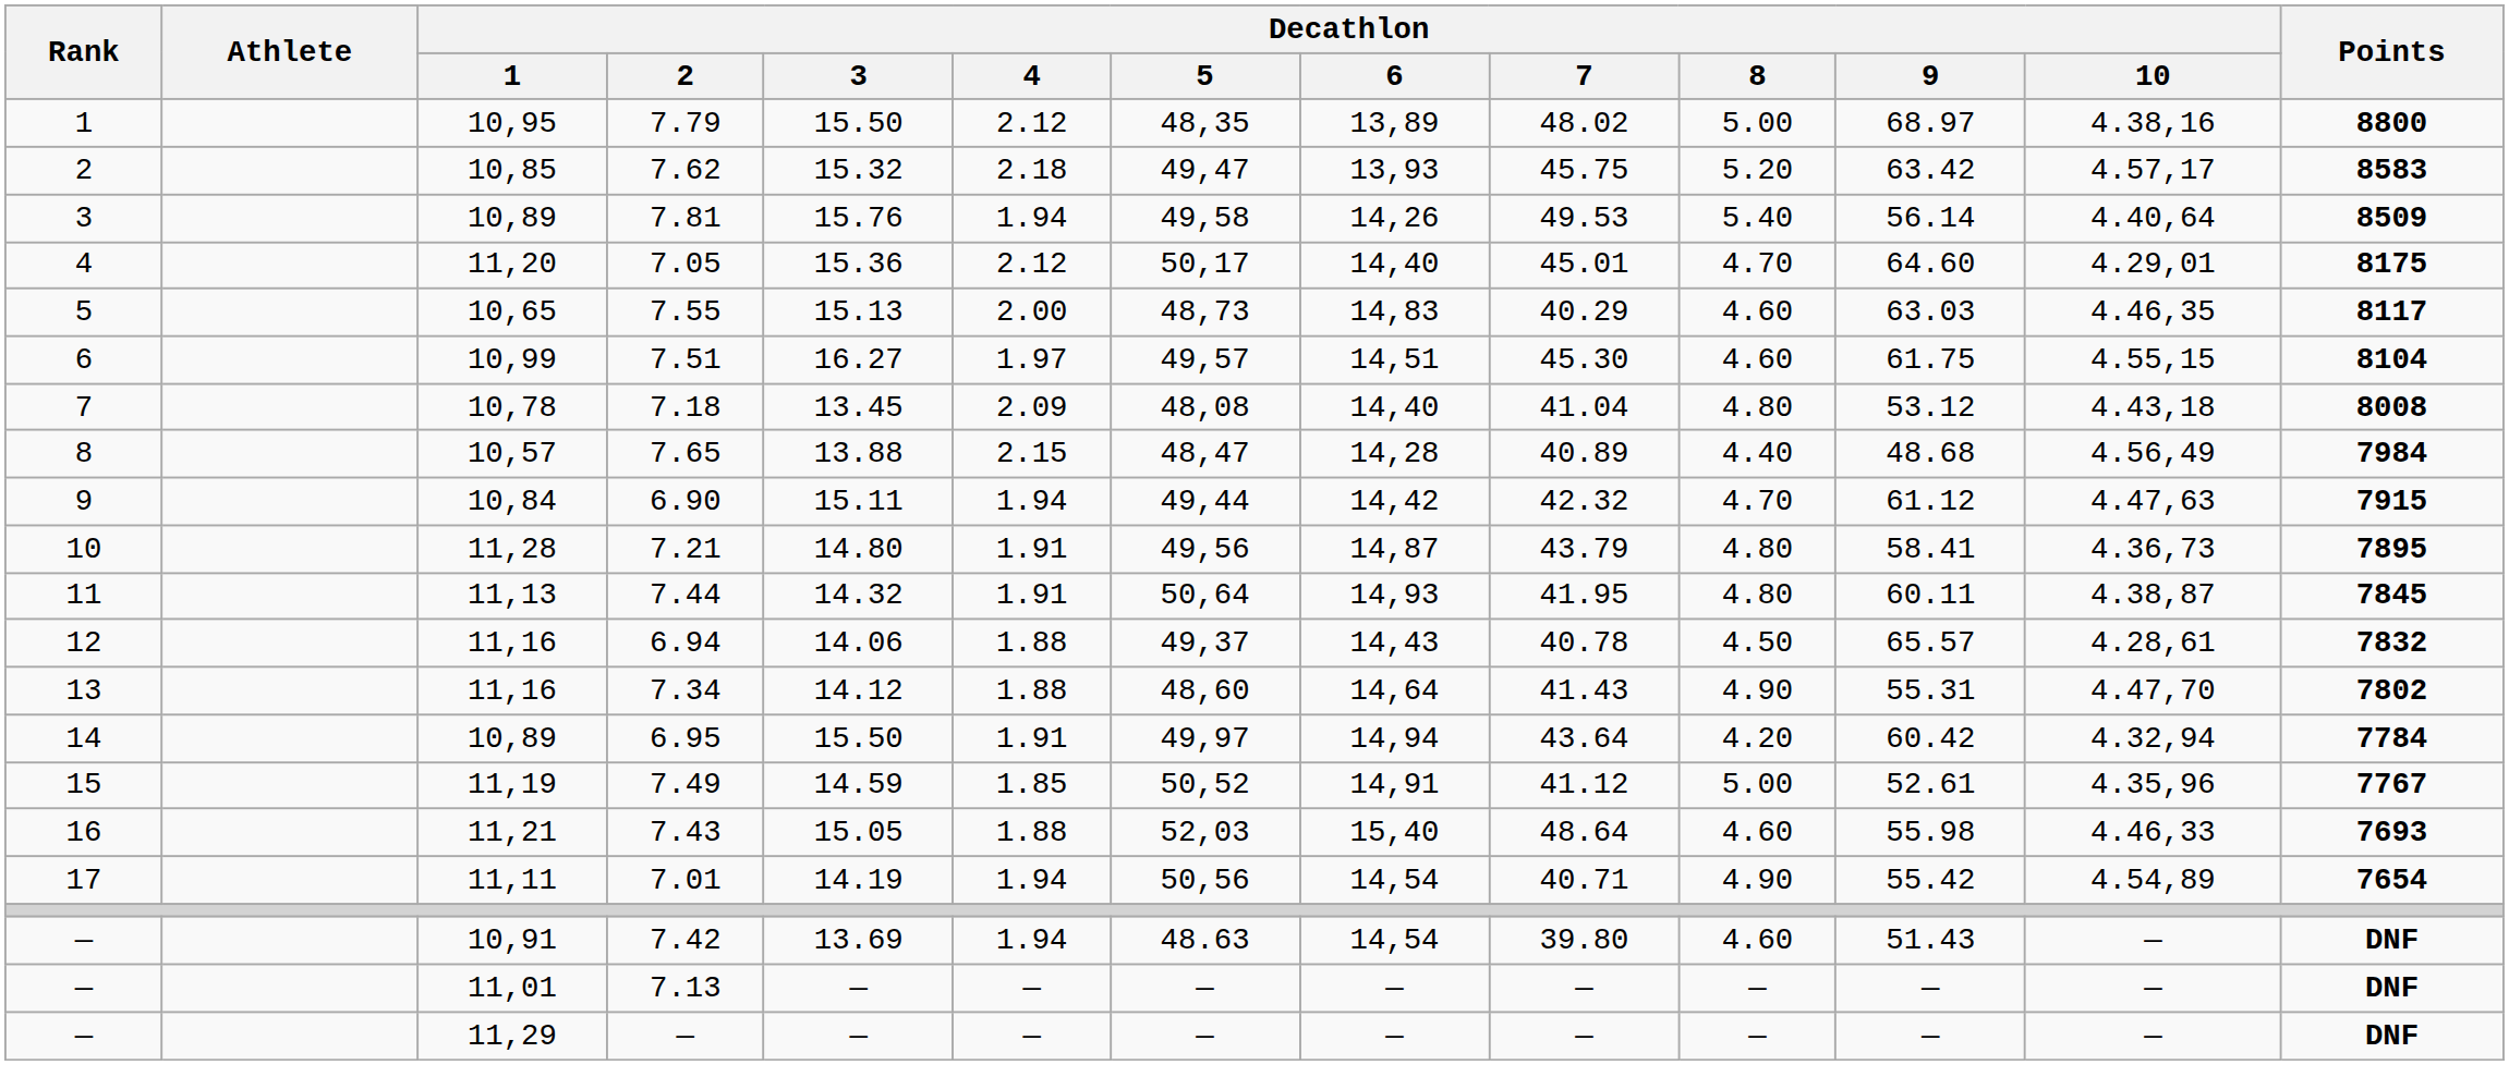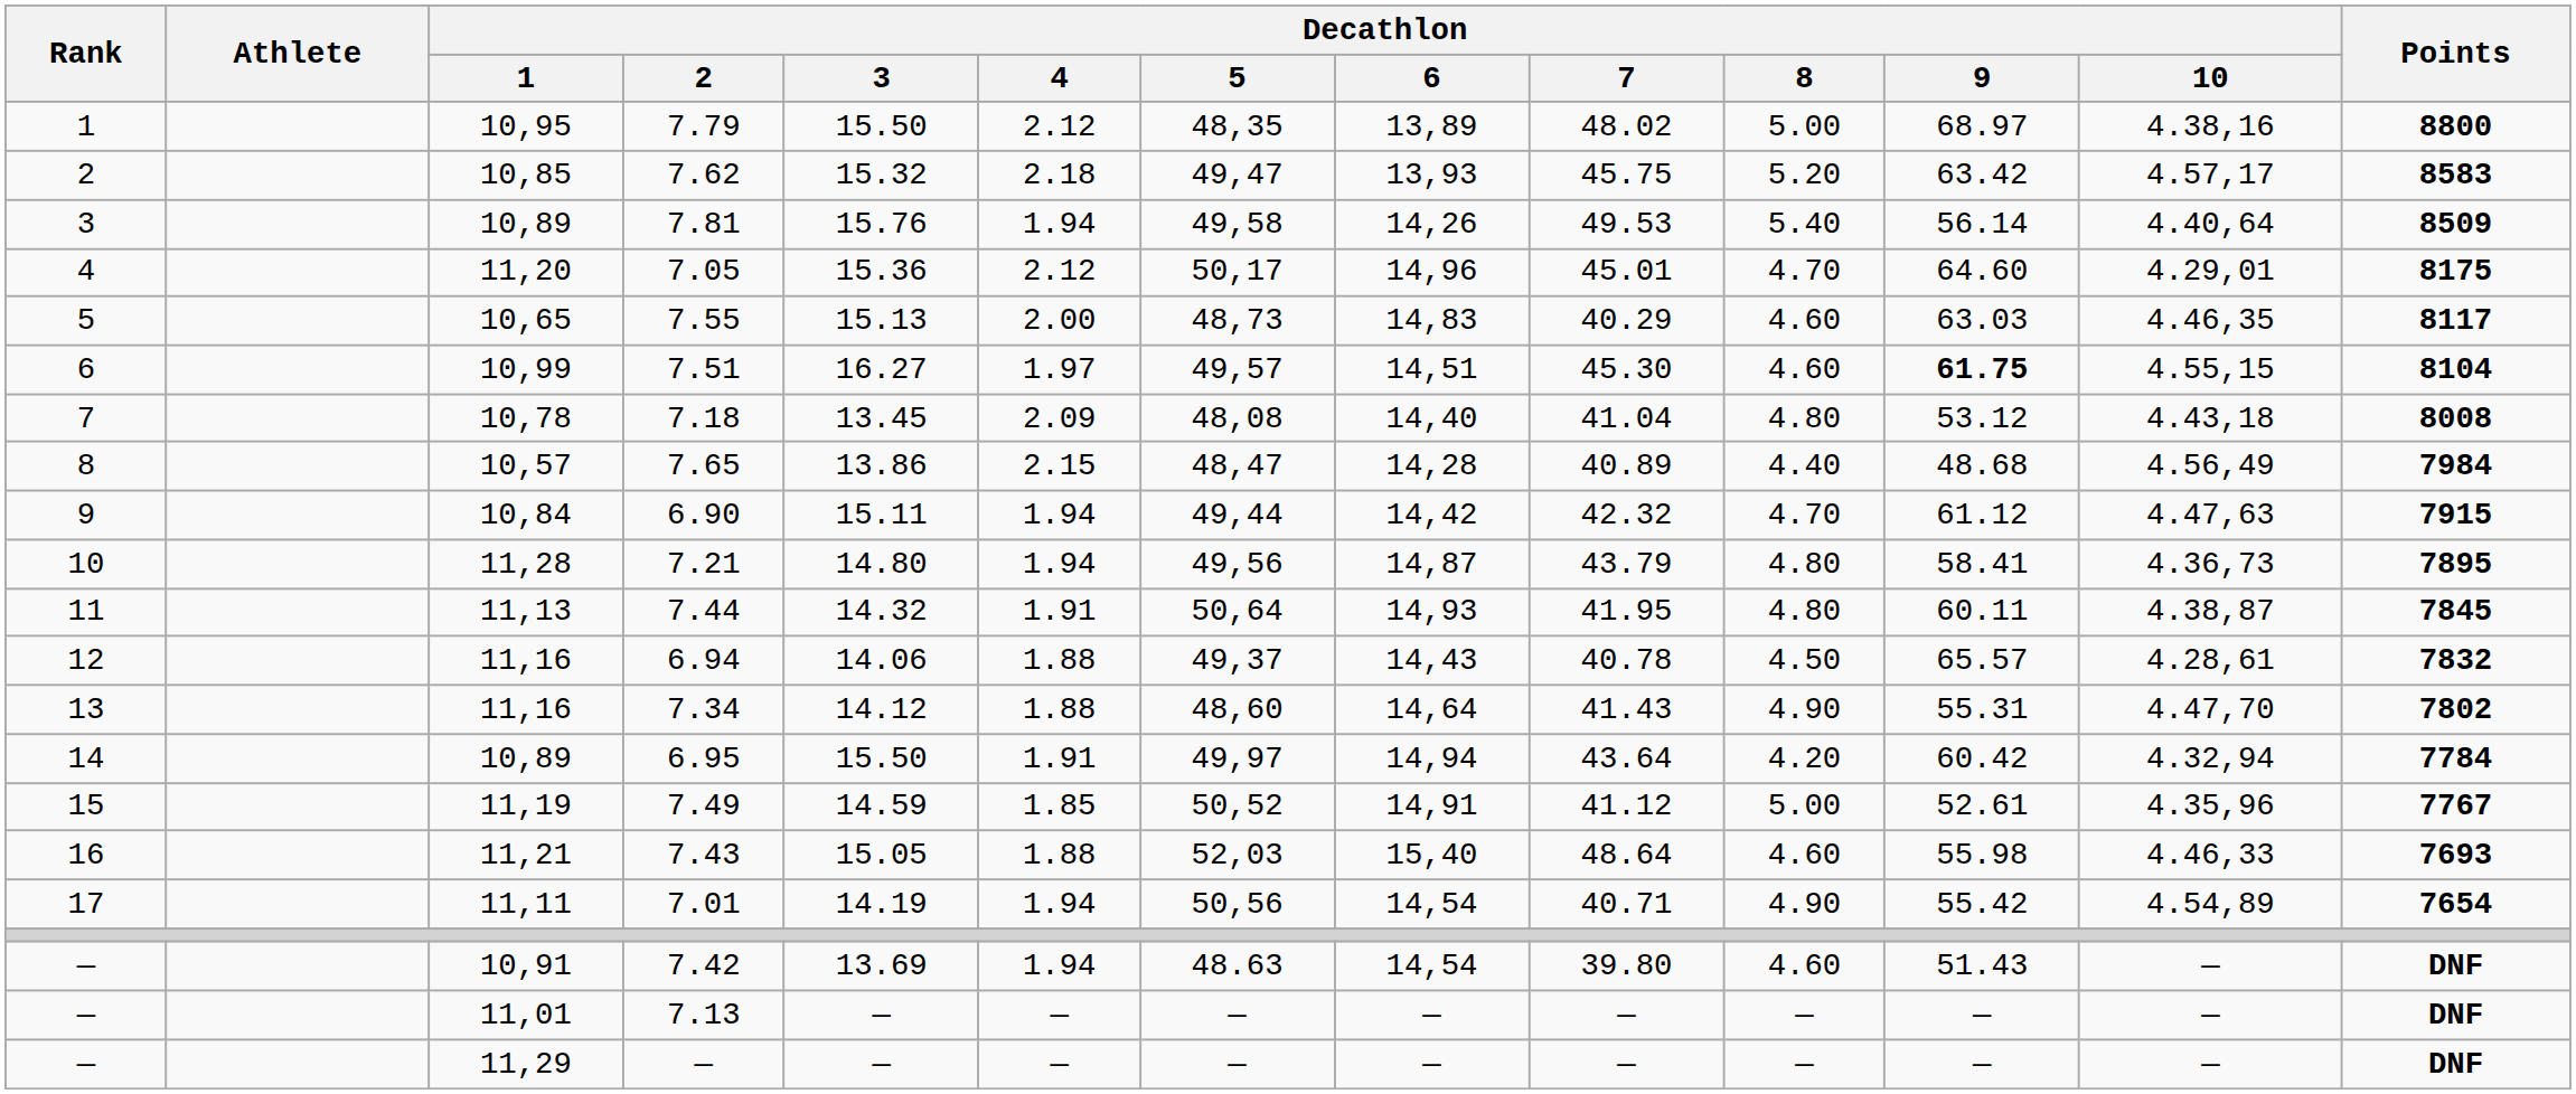7.05 | Decathlon / 6: 14,40 -> 14,96
7.51 | Decathlon / 9: normal -> bold
7.65 | Decathlon / 3: 13.88 -> 13.86
7.21 | Decathlon / 4: 1.91 -> 1.94
